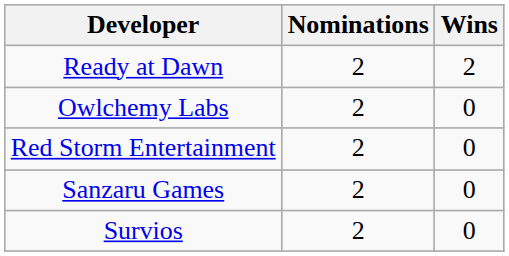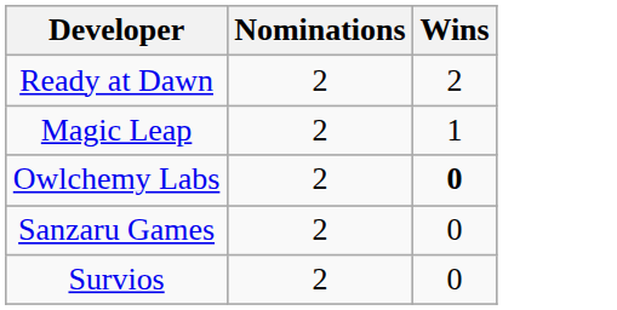+ row: Magic Leap | 2 | 1
Owlchemy Labs | Wins: normal -> bold
- row: Red Storm Entertainment | 2 | 0
